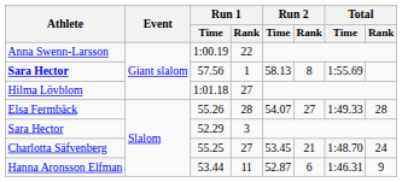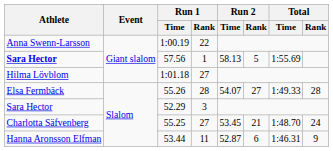57.56 | Run 2 / Rank: 8 -> 5
